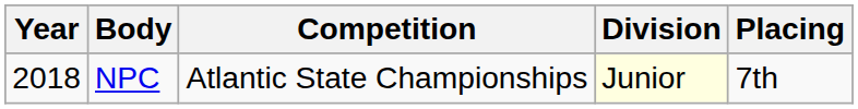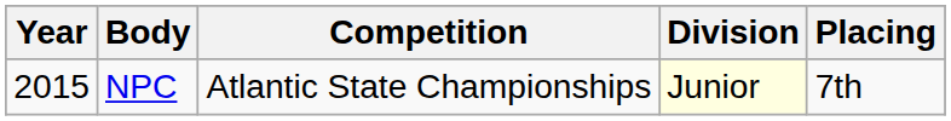NPC | Year: 2018 -> 2015
